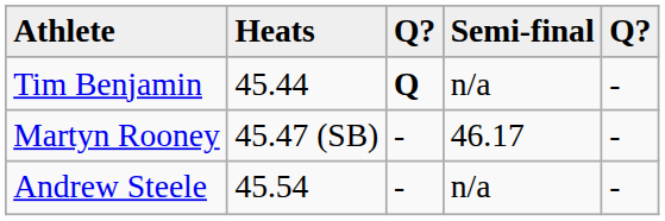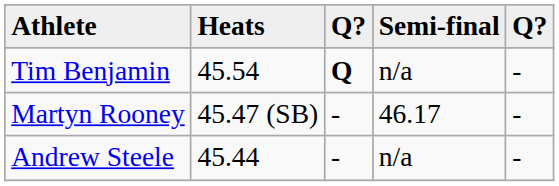Tim Benjamin | Heats: 45.44 -> 45.54
Andrew Steele | Heats: 45.54 -> 45.44
